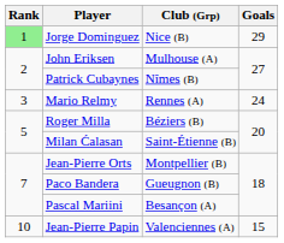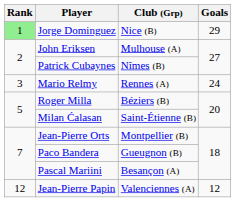Jean-Pierre Papin | Rank: 10 -> 12
Jean-Pierre Papin | Goals: 15 -> 12
